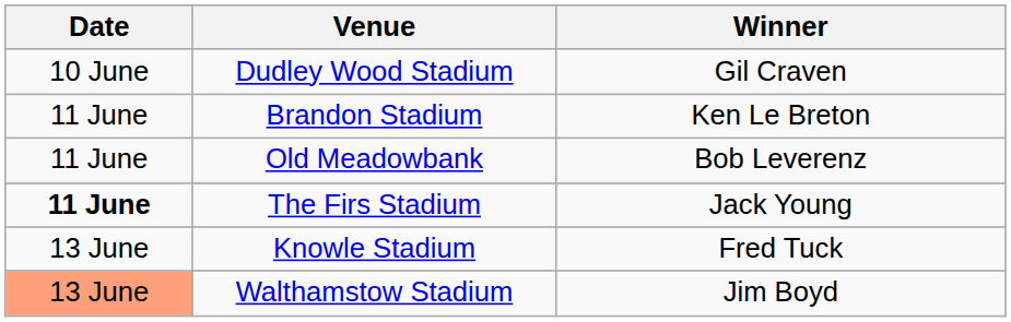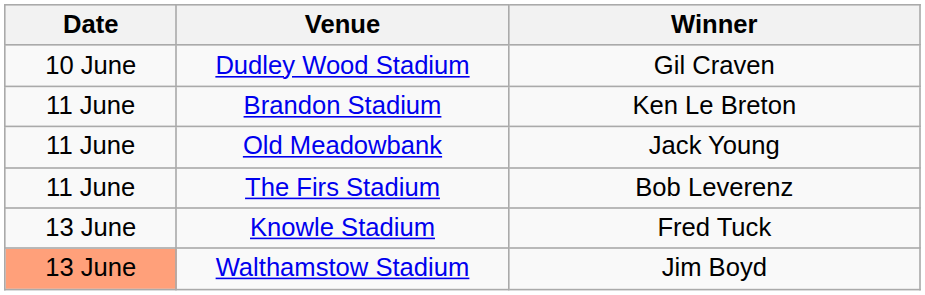Old Meadowbank | Winner: Bob Leverenz -> Jack Young
The Firs Stadium | Date: bold -> normal
The Firs Stadium | Winner: Jack Young -> Bob Leverenz
